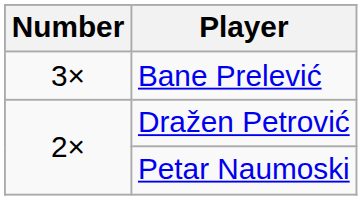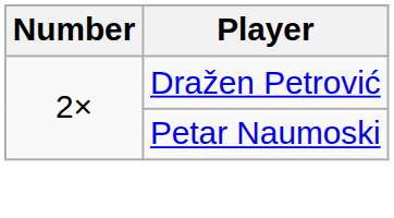- row: 3× | Bane Prelević
